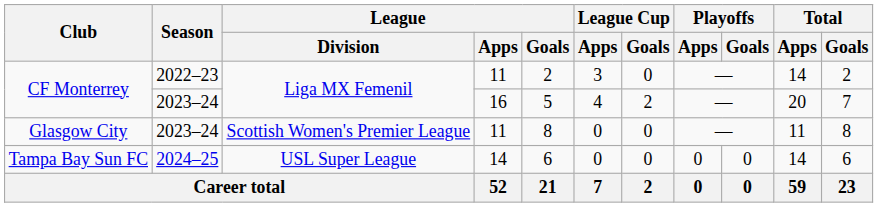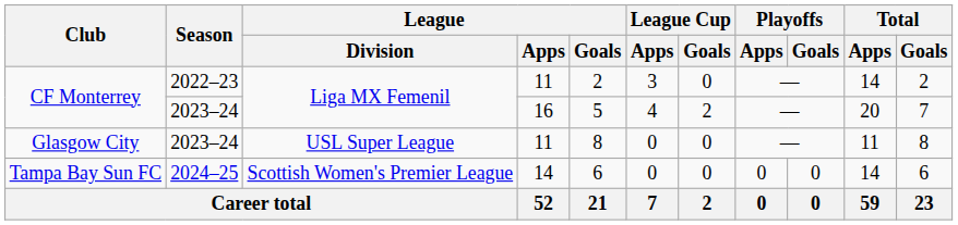Glasgow City | League / Division: Scottish Women's Premier League -> USL Super League
Tampa Bay Sun FC | League / Division: USL Super League -> Scottish Women's Premier League
